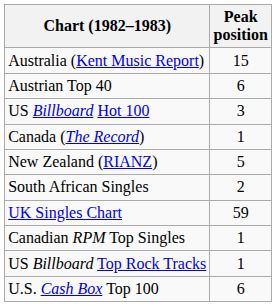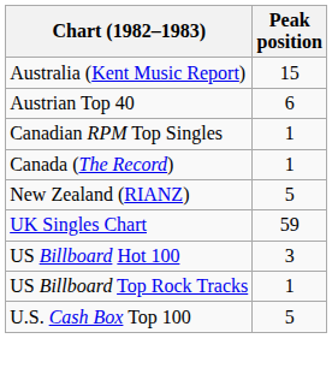rows swapped: Canadian RPM Top Singles <-> US Billboard Hot 100
- row: South African Singles | 2
U.S. Cash Box Top 100 | Peak position: 6 -> 5
